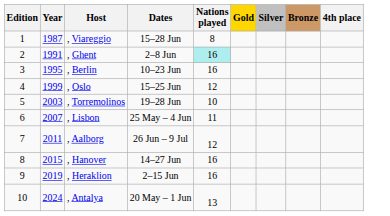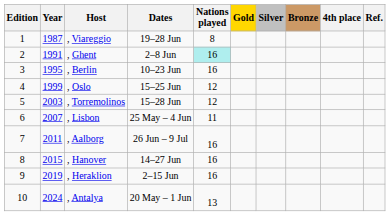+ column: Ref.
, Viareggio | Dates: 15–28 Jun -> 19–28 Jun
, Torremolinos | Dates: 19–28 Jun -> 15–28 Jun
, Torremolinos | Nations played: 10 -> 12
, Aalborg | Nations played: 12 -> 16
